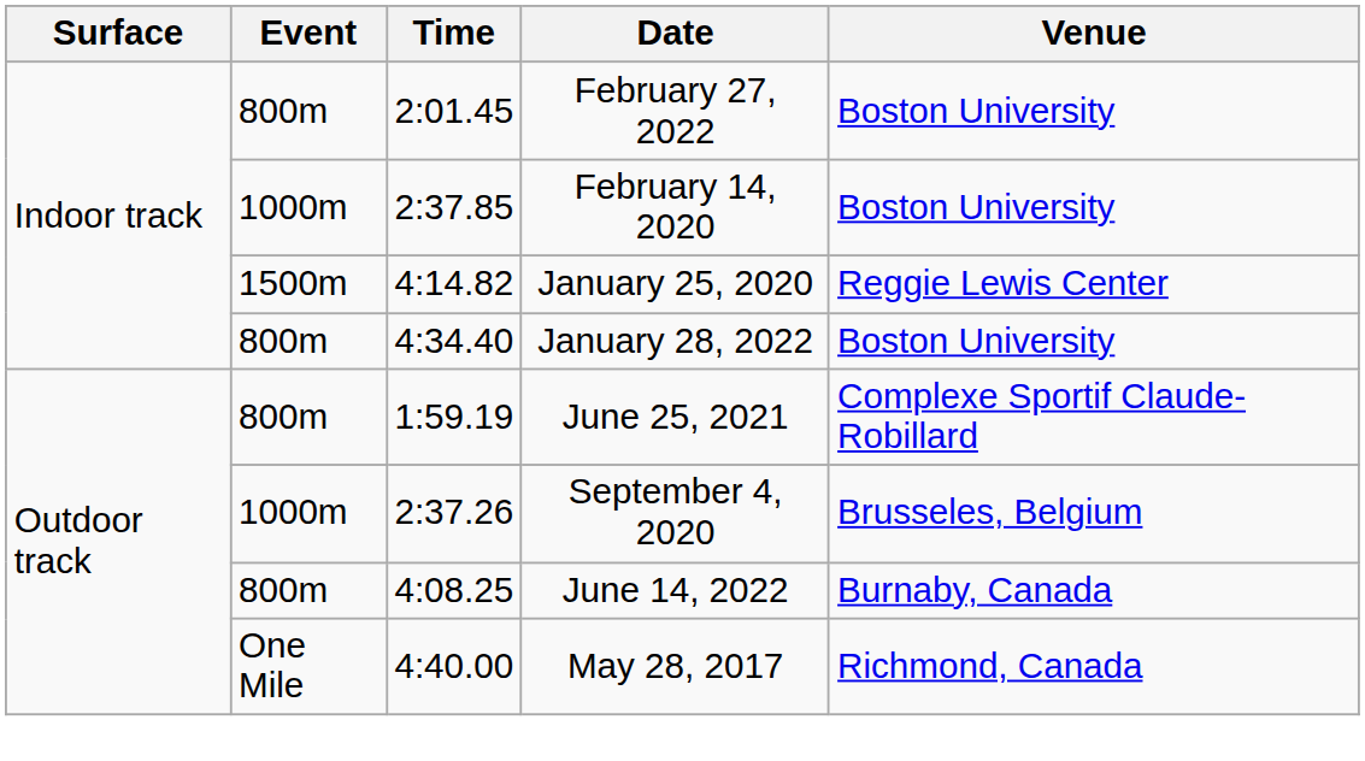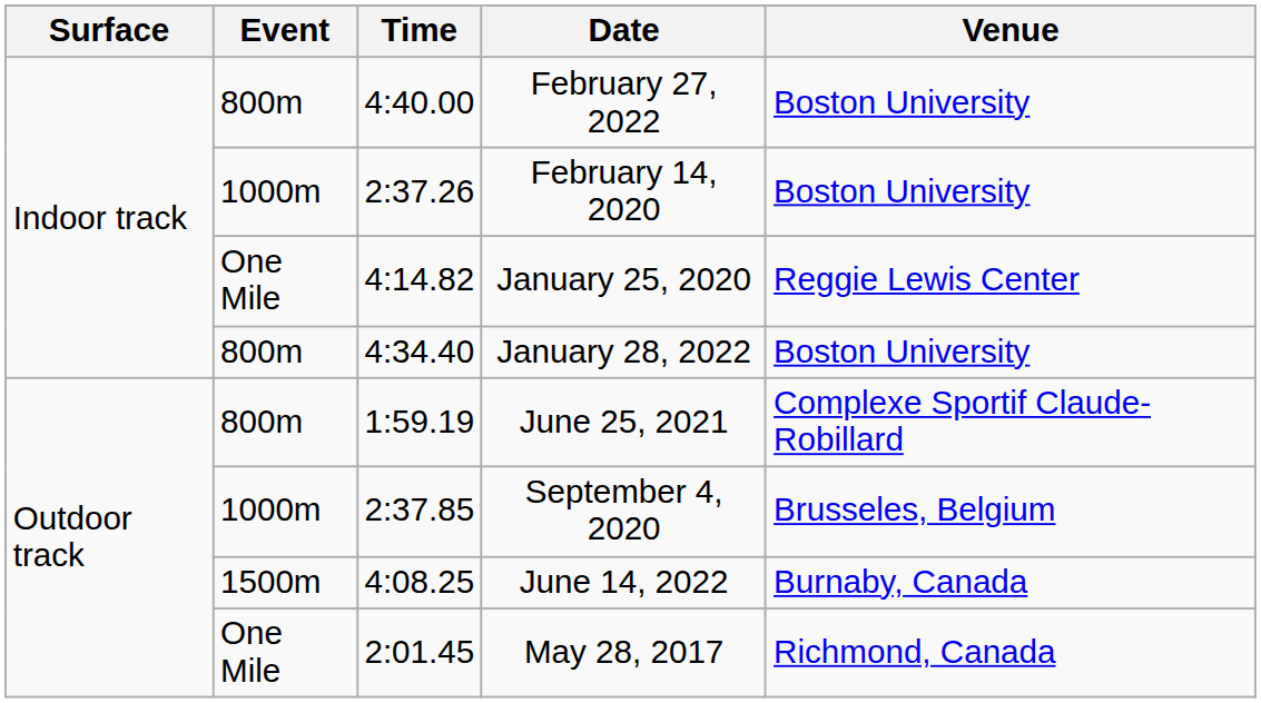February 27, 2022 | Time: 2:01.45 -> 4:40.00
February 14, 2020 | Time: 2:37.85 -> 2:37.26
January 25, 2020 | Event: 1500m -> One Mile
September 4, 2020 | Time: 2:37.26 -> 2:37.85
June 14, 2022 | Event: 800m -> 1500m
May 28, 2017 | Time: 4:40.00 -> 2:01.45
